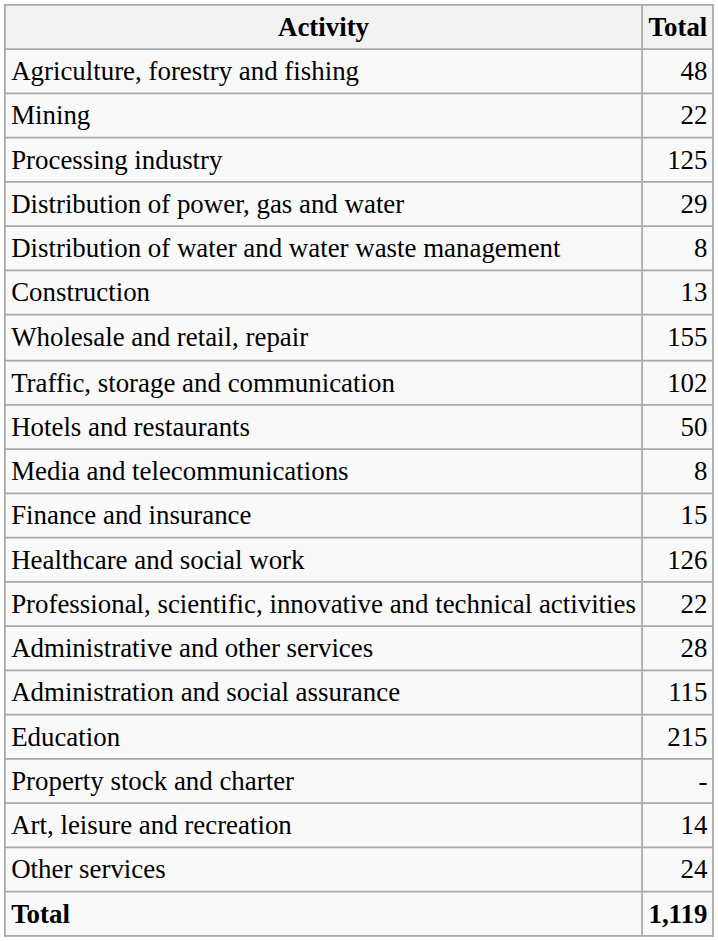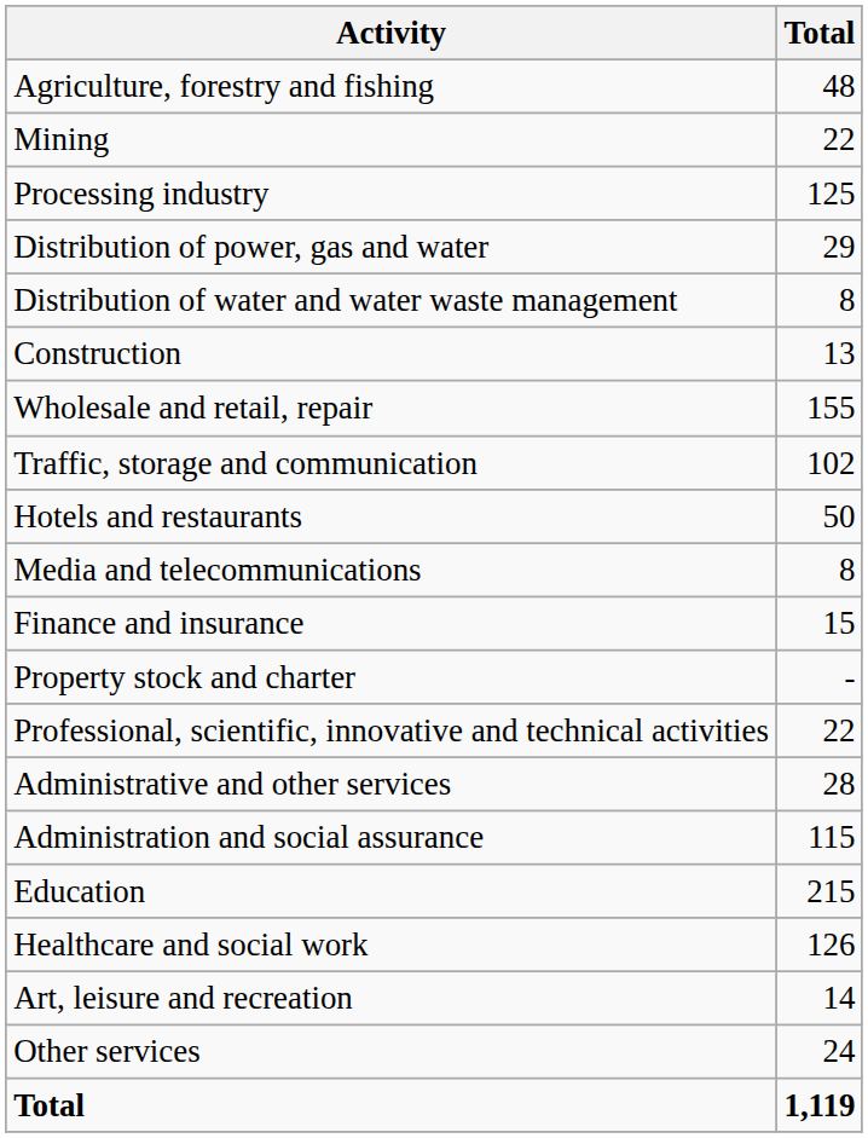rows swapped: Property stock and charter <-> Healthcare and social work
